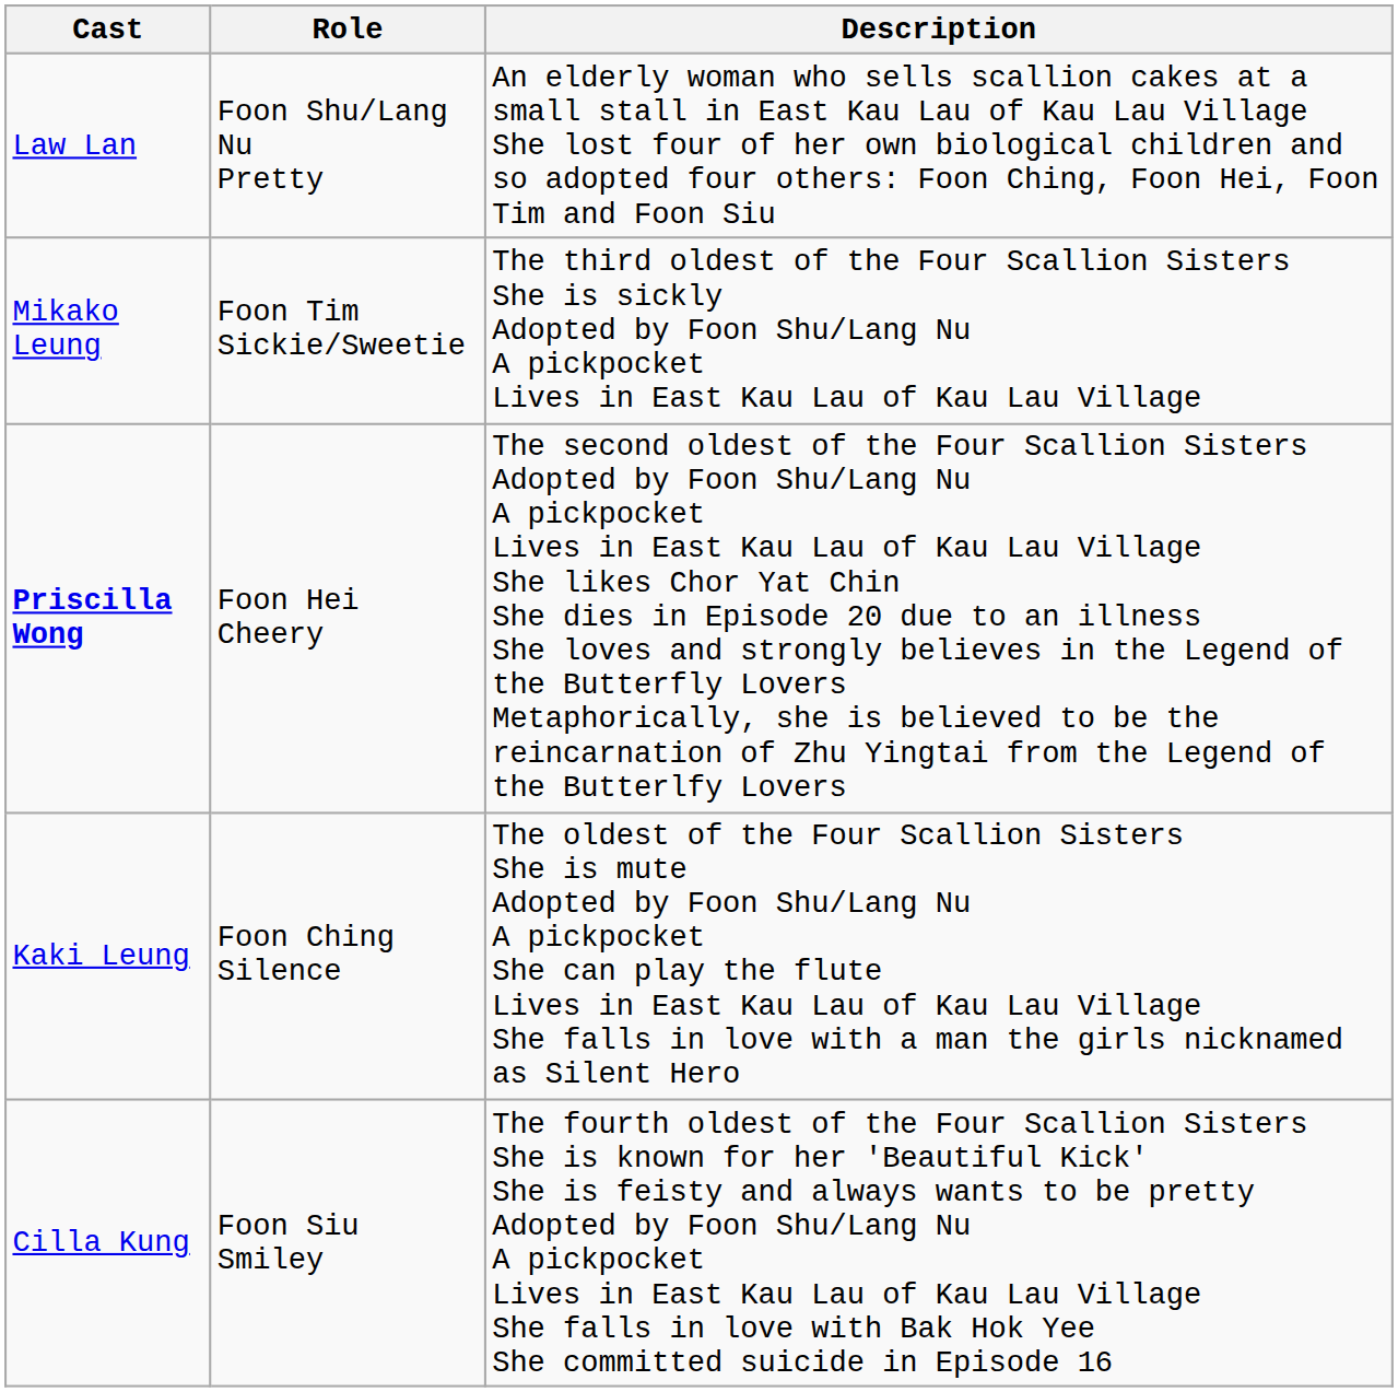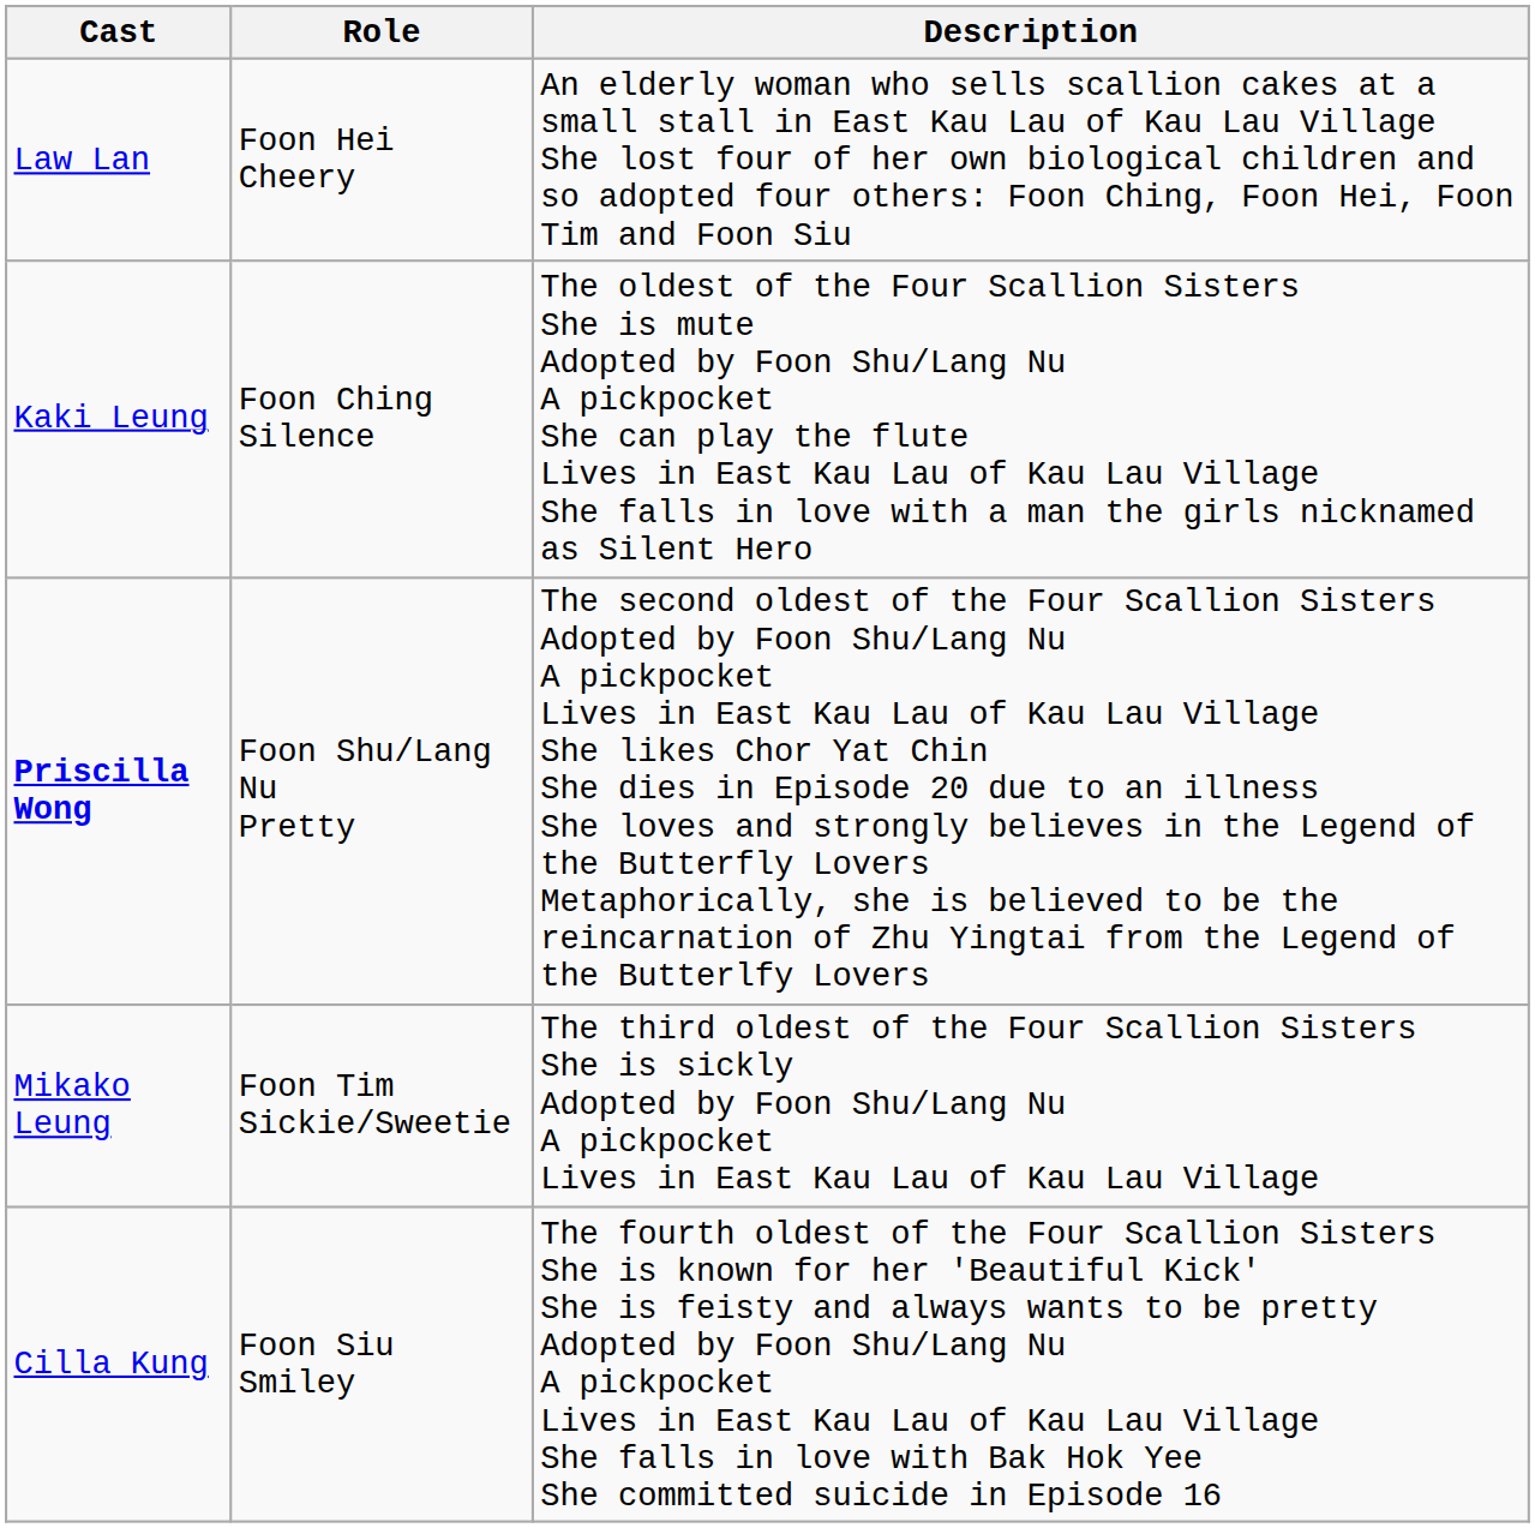Law Lan | Role: Foon Shu/Lang Nu Pretty -> Foon Hei Cheery
rows swapped: Kaki Leung <-> Mikako Leung
Priscilla Wong | Role: Foon Hei Cheery -> Foon Shu/Lang Nu Pretty
